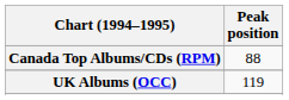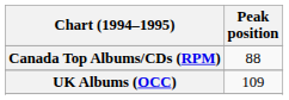UK Albums (OCC) | Peak position: 119 -> 109
